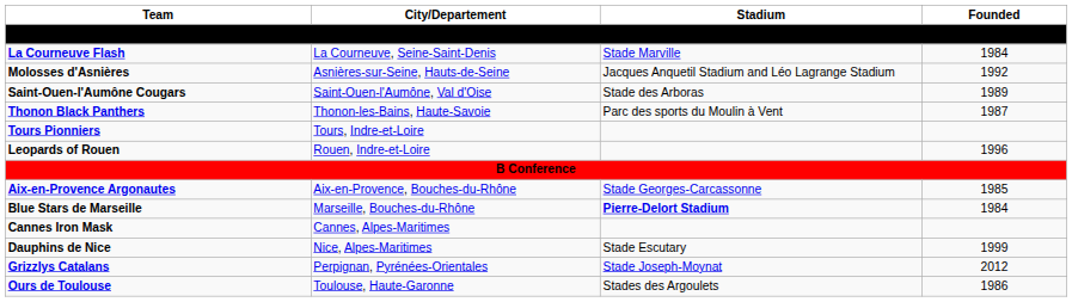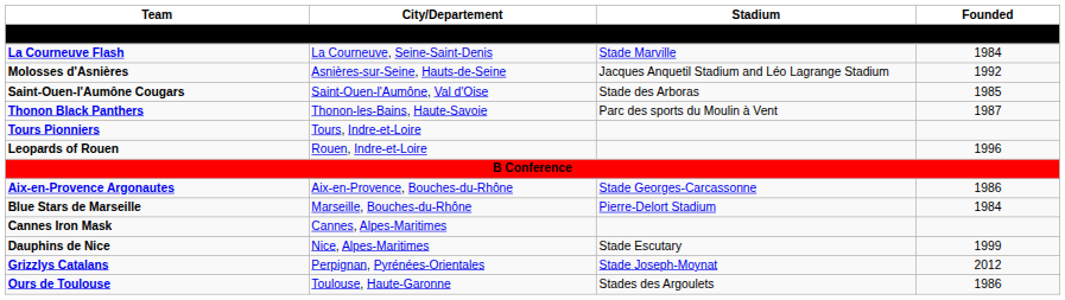Saint-Ouen-l'Aumône Cougars | Founded: 1989 -> 1985
Aix-en-Provence Argonautes | Founded: 1985 -> 1986
Blue Stars de Marseille | Stadium: bold -> normal
